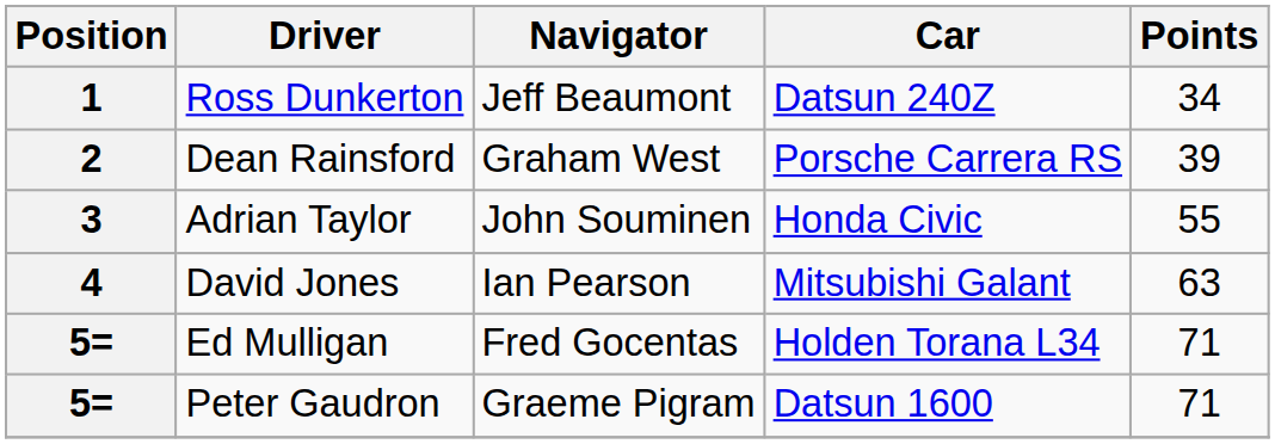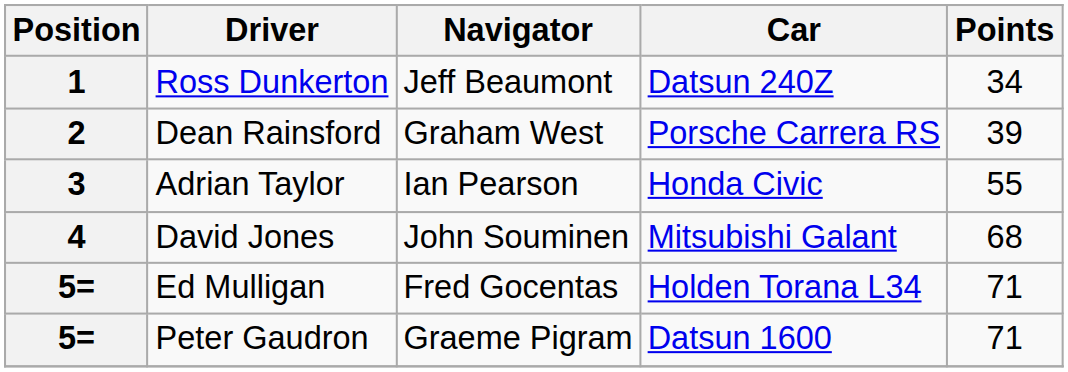Adrian Taylor | Navigator: John Souminen -> Ian Pearson
David Jones | Navigator: Ian Pearson -> John Souminen
David Jones | Points: 63 -> 68
